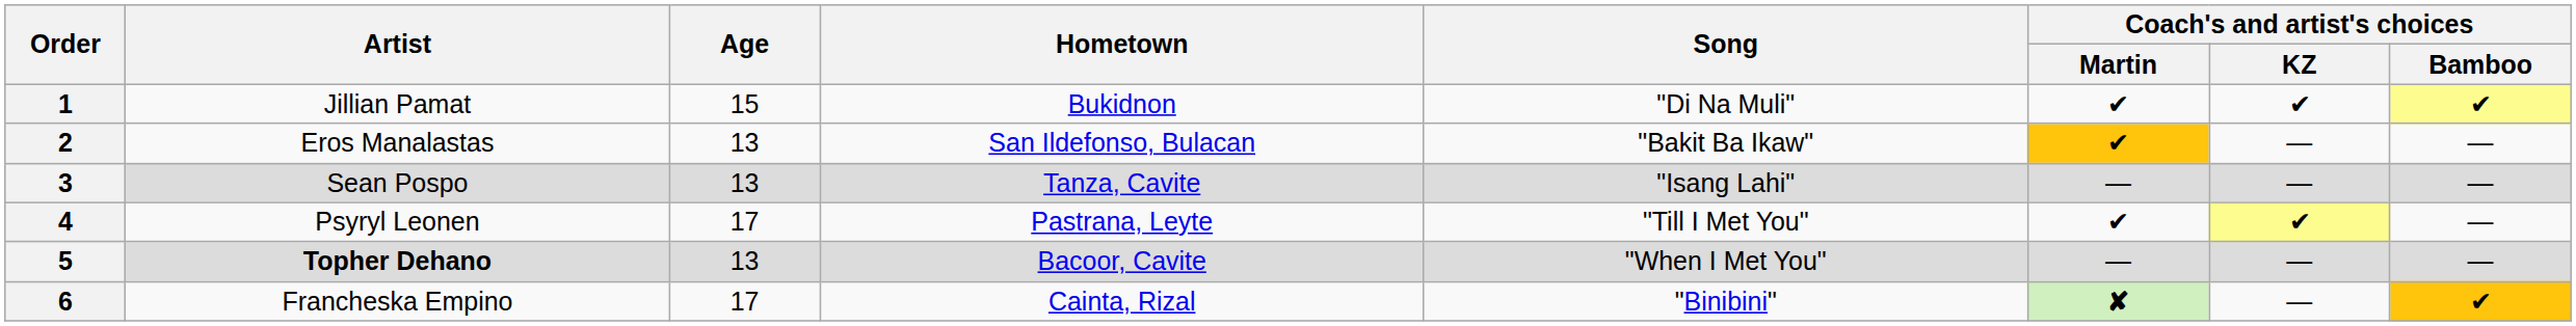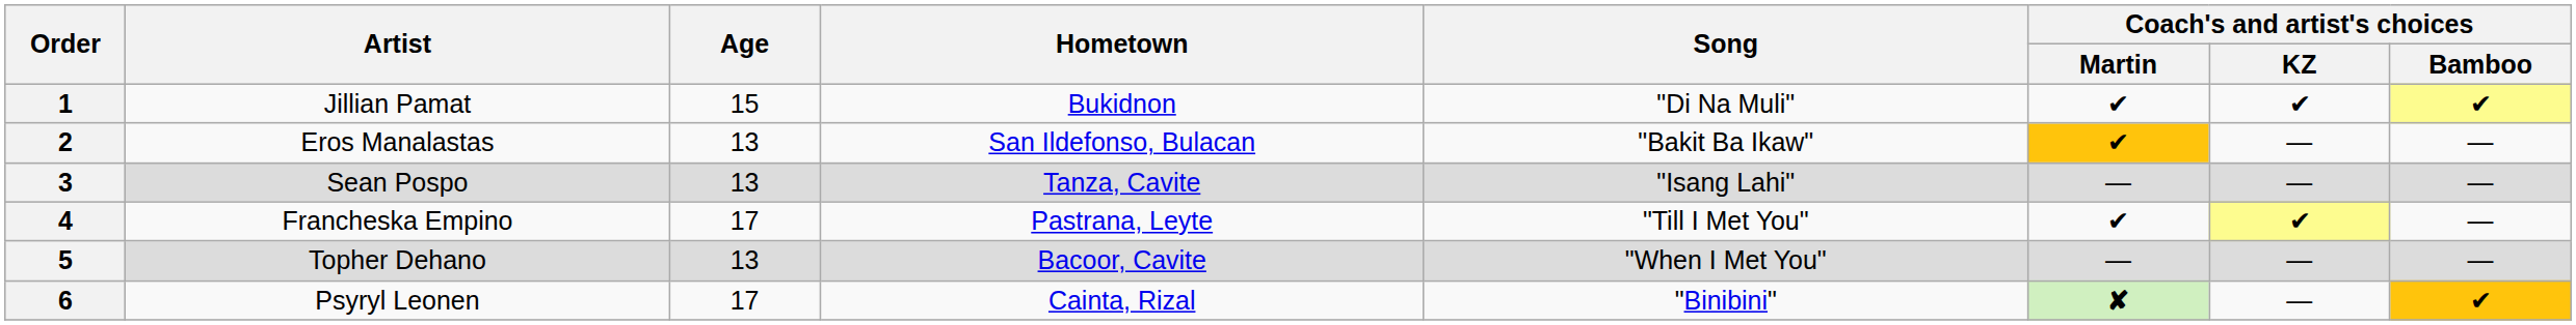4 | Artist: Psyryl Leonen -> Francheska Empino
5 | Artist: bold -> normal
6 | Artist: Francheska Empino -> Psyryl Leonen
